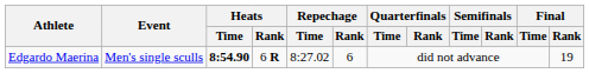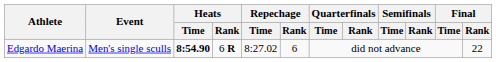Edgardo Maerina | Final / Rank: 19 -> 22
